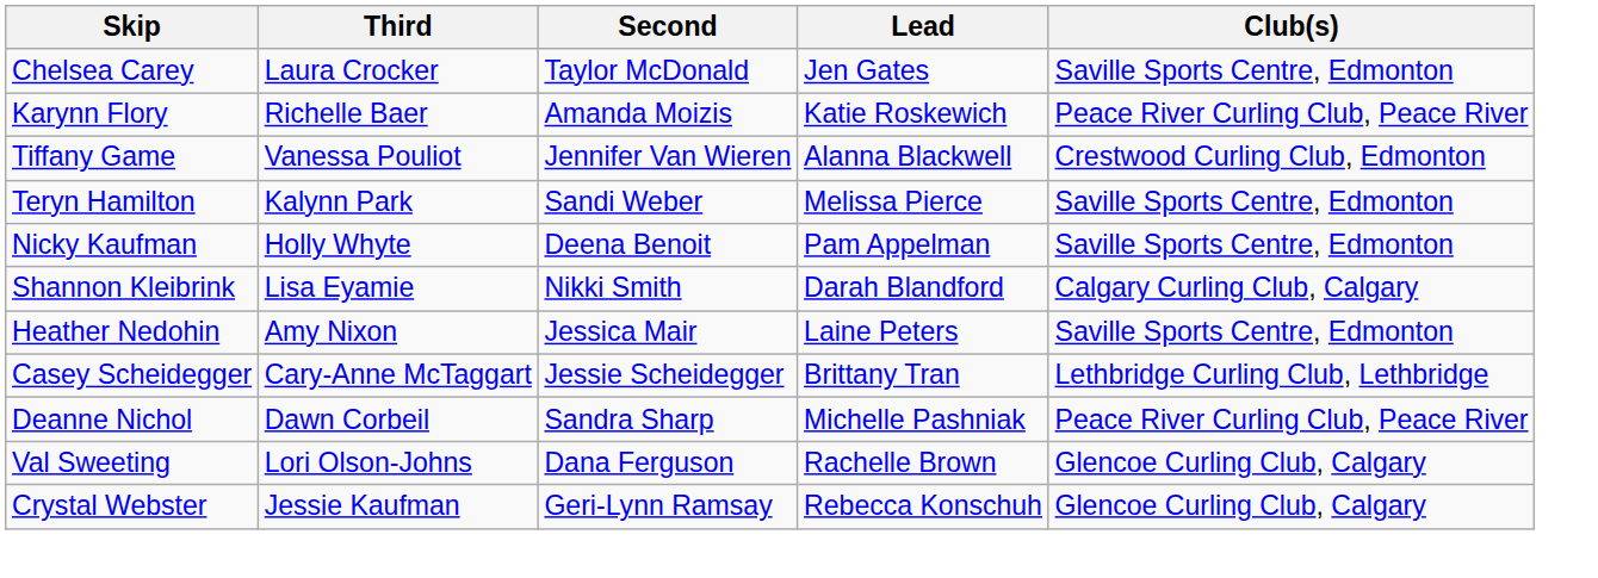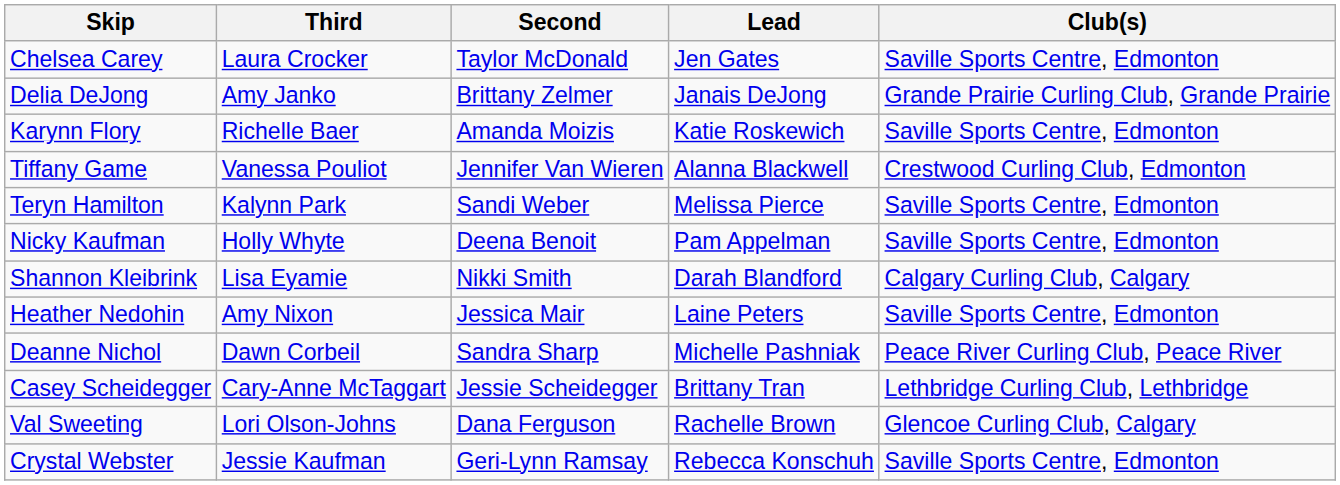+ row: Delia DeJong | Amy Janko | Brittany Zelmer | Janais DeJong | Grande Prairie Curling Club, Grande Prairie
Karynn Flory | Club(s): Peace River Curling Club, Peace River -> Saville Sports Centre, Edmonton
rows swapped: Deanne Nichol <-> Casey Scheidegger
Crystal Webster | Club(s): Glencoe Curling Club, Calgary -> Saville Sports Centre, Edmonton
